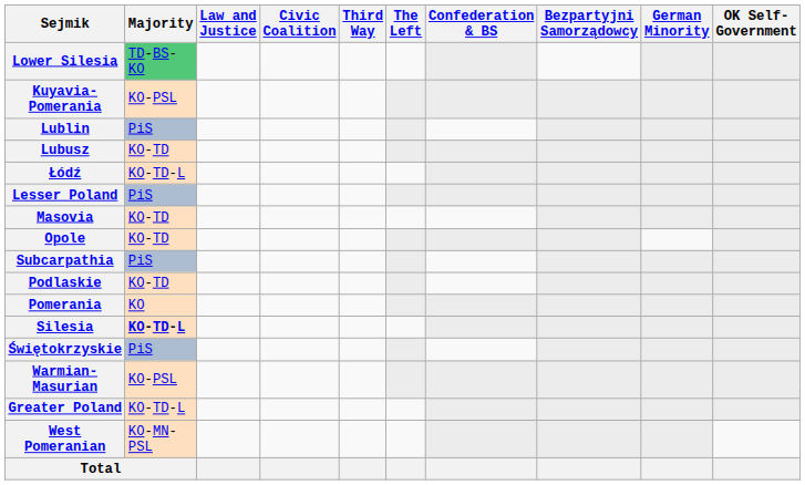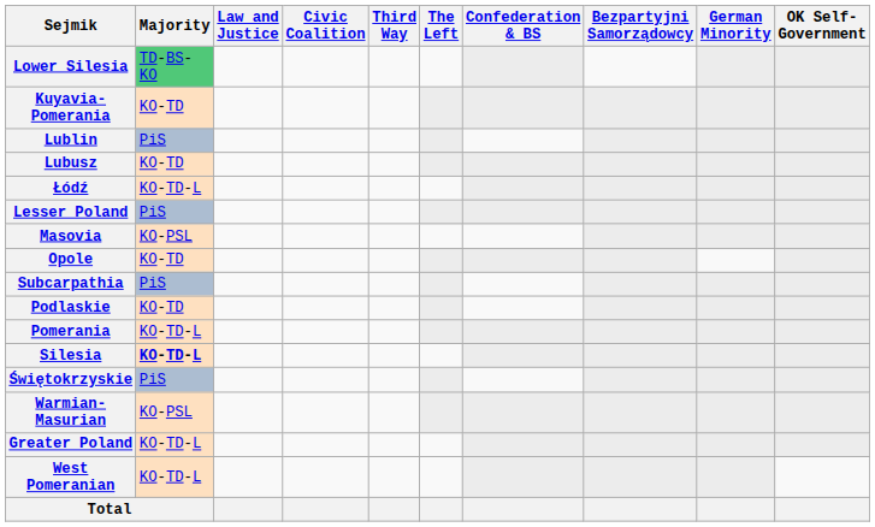Kuyavia-Pomerania | Majority: KO-PSL -> KO-TD
Masovia | Majority: KO-TD -> KO-PSL
Pomerania | Majority: KO -> KO-TD-L
West Pomeranian | Majority: KO-MN-PSL -> KO-TD-L
